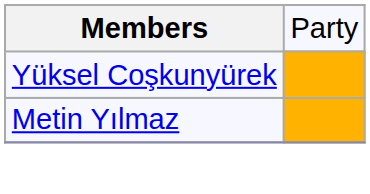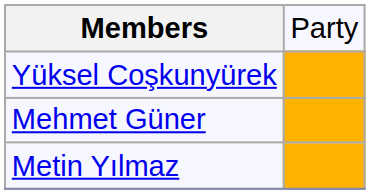+ row: Mehmet Güner
